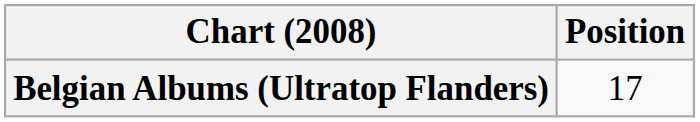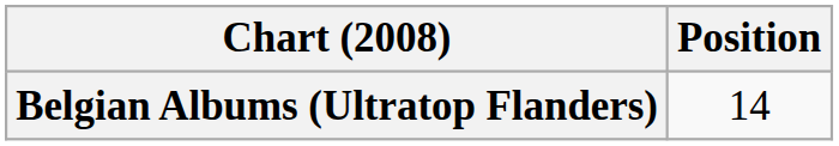Belgian Albums (Ultratop Flanders) | Position: 17 -> 14
